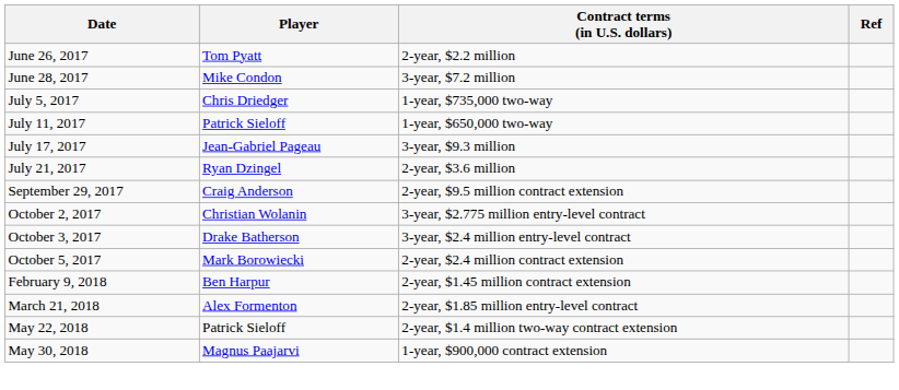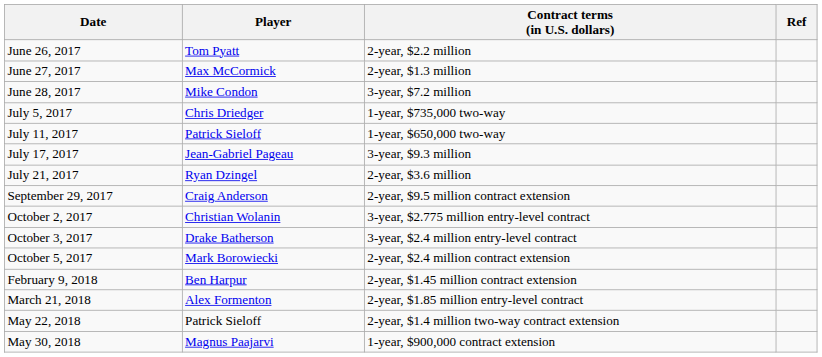+ row: June 27, 2017 | Max McCormick | 2-year, $1.3 million
